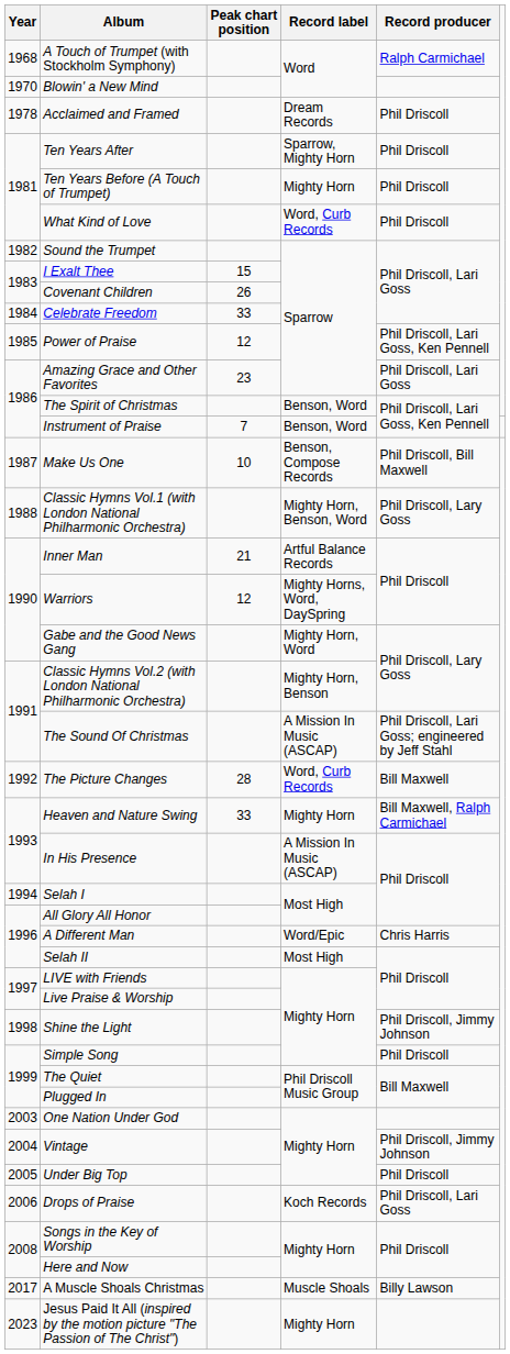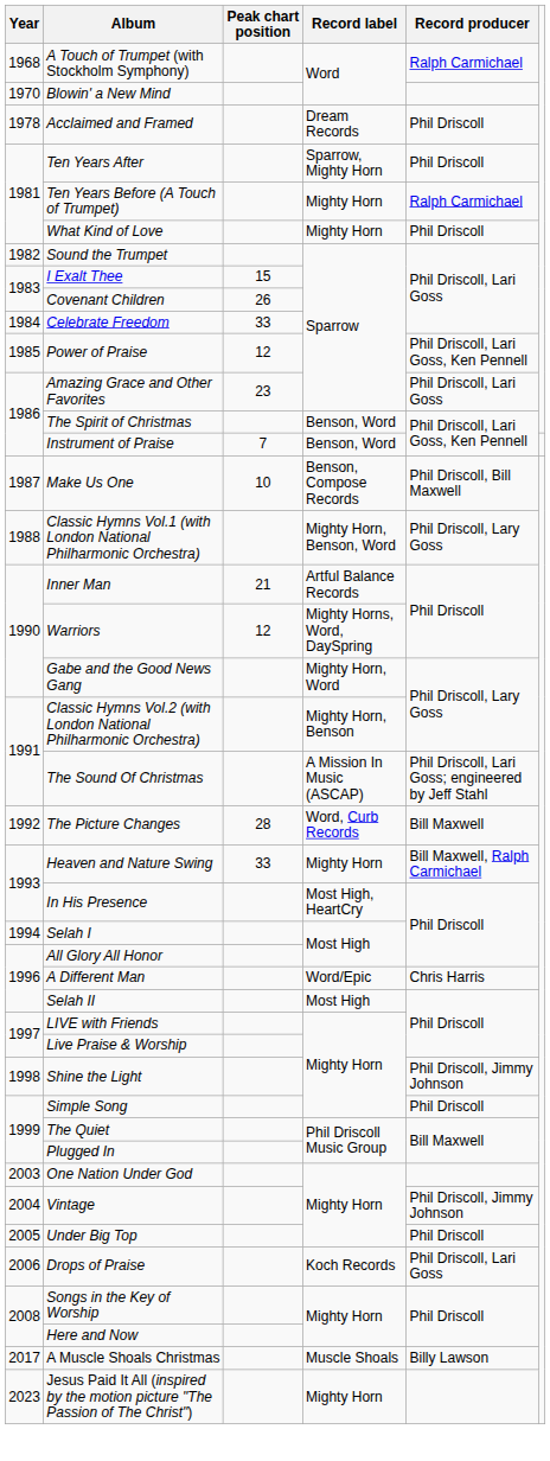Ten Years Before (A Touch of Trumpet) | Record producer: Phil Driscoll -> Ralph Carmichael
What Kind of Love | Record label: Word, Curb Records -> Mighty Horn
In His Presence | Record label: A Mission In Music (ASCAP) -> Most High, HeartCry
